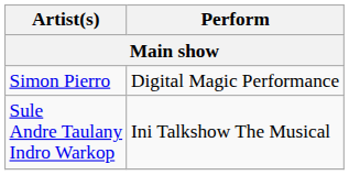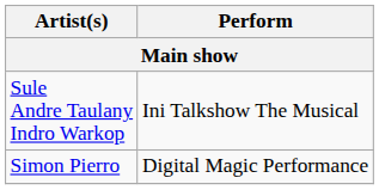rows swapped: Sule Andre Taulany Indro Warkop <-> Simon Pierro
